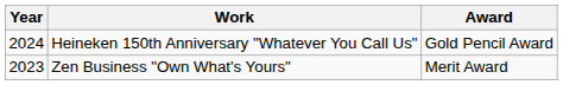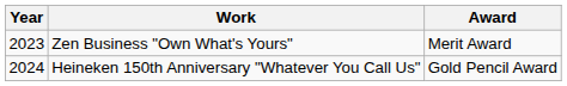rows swapped: Zen Business "Own What's Yours" <-> Heineken 150th Anniversary "Whatever You Call Us"
